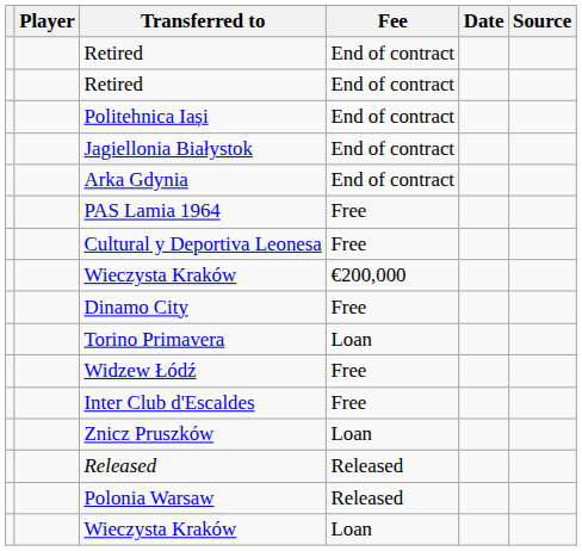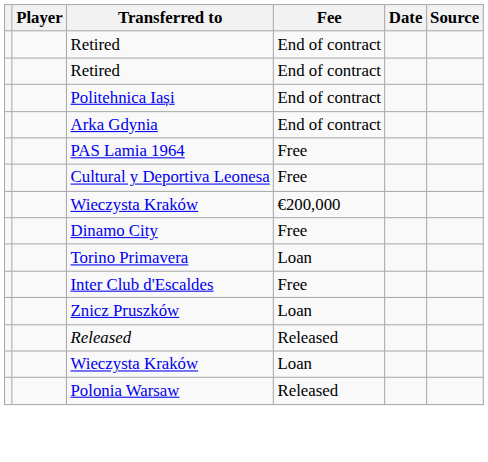- row: Jagiellonia Białystok | End of contract
- row: Widzew Łódź | Free
rows swapped: Polonia Warsaw <-> Wieczysta Kraków / Loan
